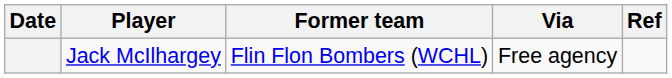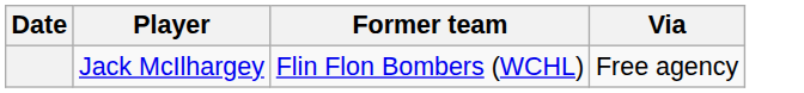- column: Ref
